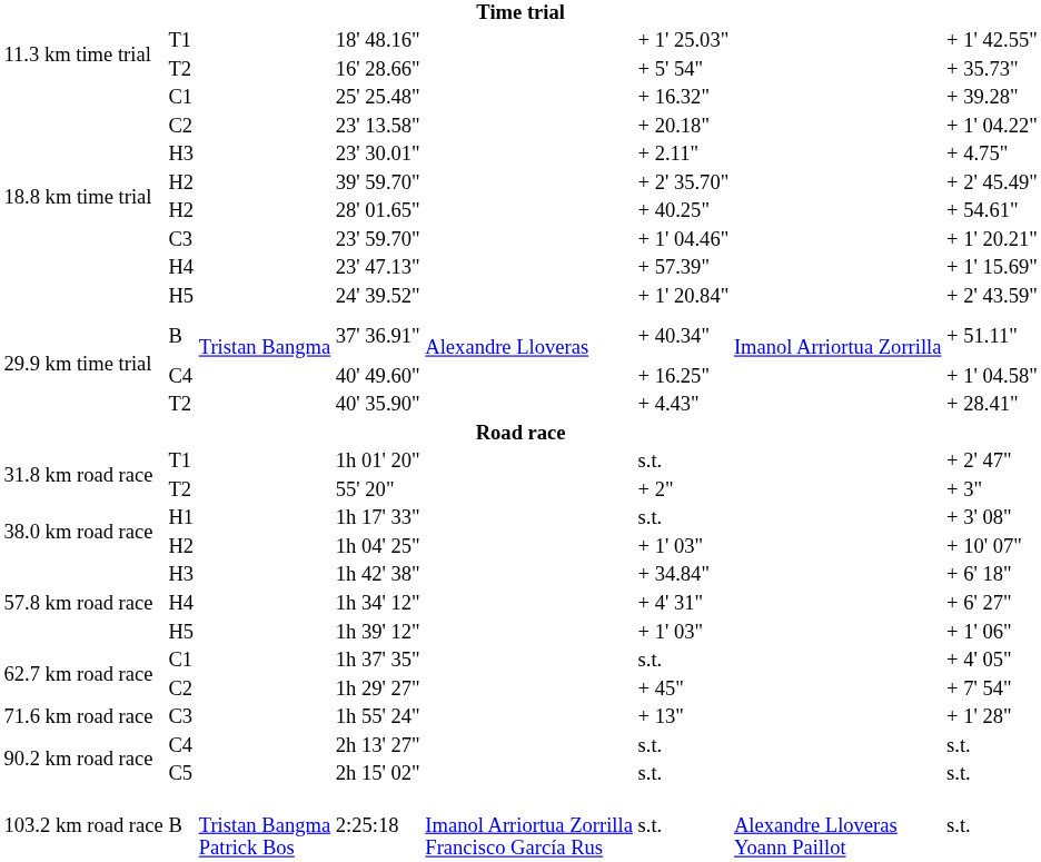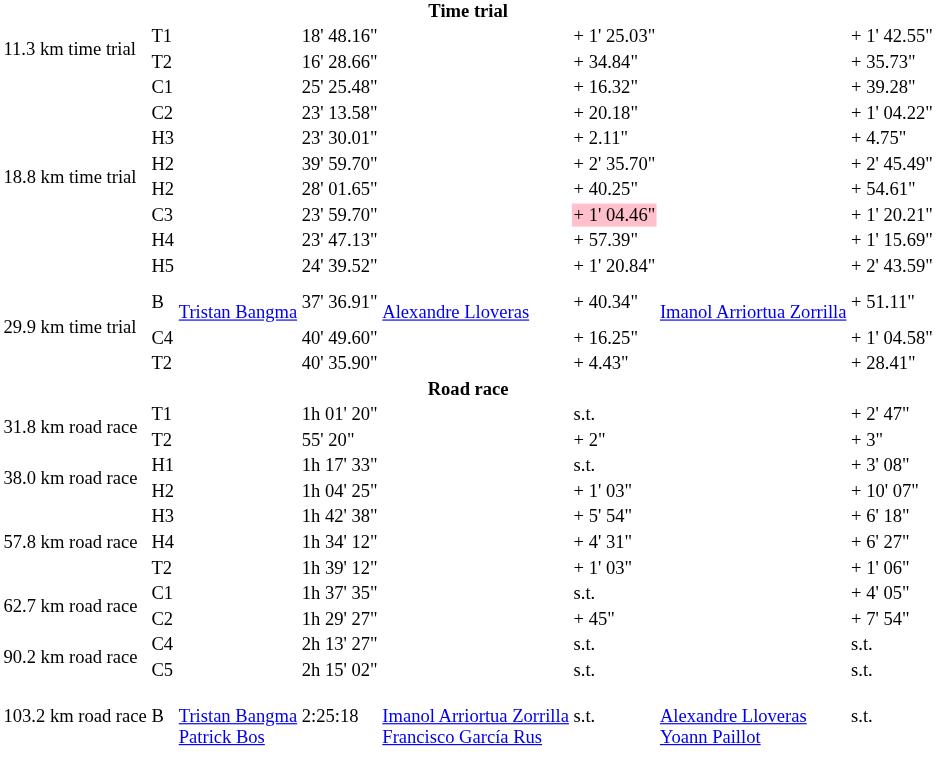16' 28.66" | column 6: + 5' 54" -> + 34.84"
23' 59.70" | column 6: no background -> pink background
1h 42' 38" | column 6: + 34.84" -> + 5' 54"
1h 39' 12" | column 2: H5 -> T2
- row: 71.6 km road race | C3 | 1h 55' 24" | + 13" | + 1' 28"
